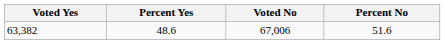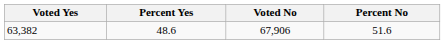63,382 | Voted No: 67,006 -> 67,906
